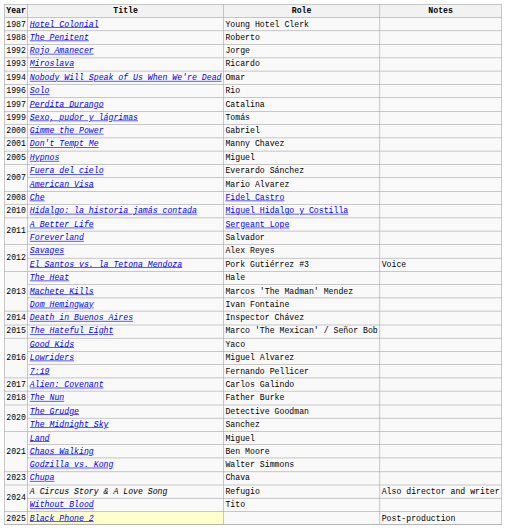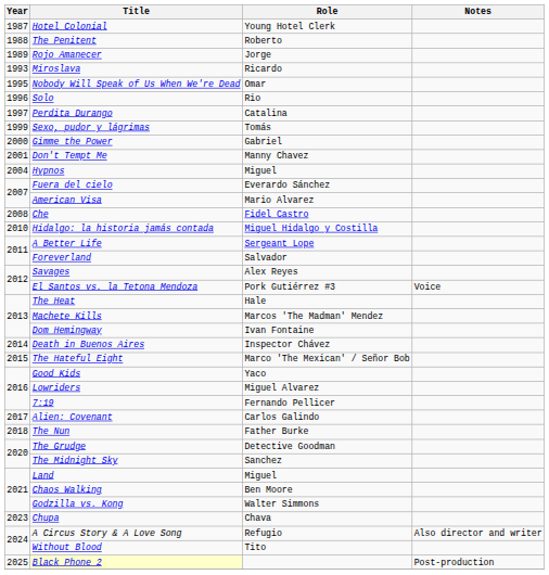Rojo Amanecer | Year: 1992 -> 1989
Nobody Will Speak of Us When We're Dead | Year: 1994 -> 1995
Hypnos | Year: 2005 -> 2004
